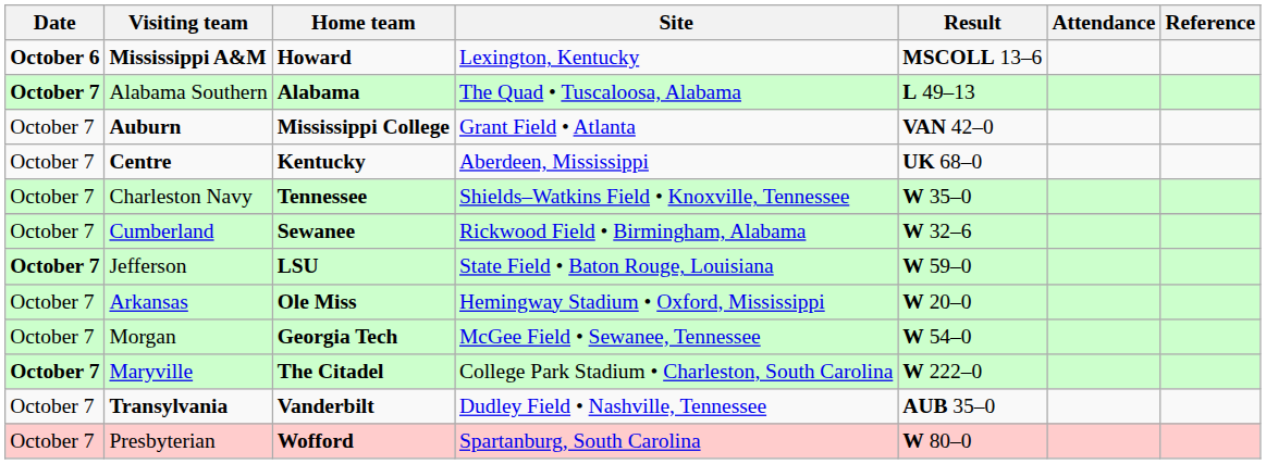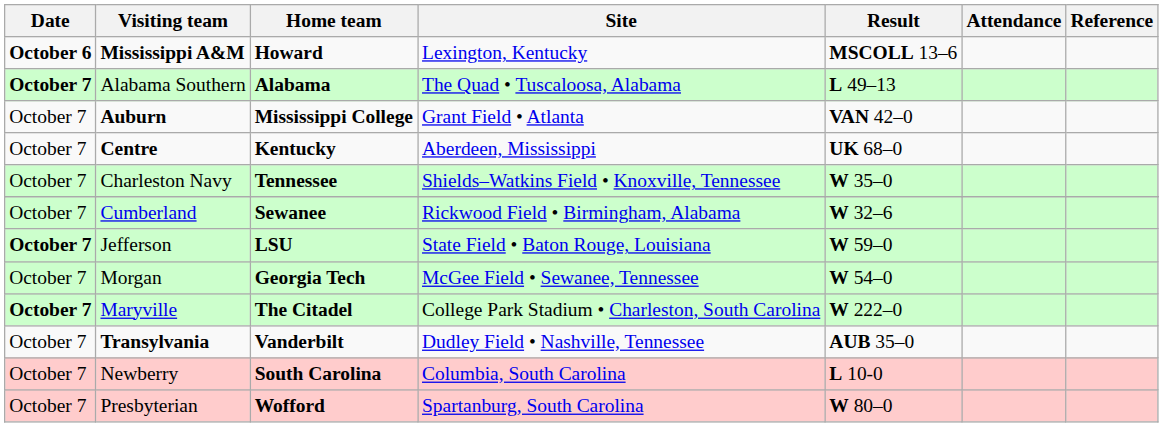- row: October 7 | Arkansas | Ole Miss | Hemingway Stadium • Oxford, Mississippi | W 20–0
+ row: October 7 | Newberry | South Carolina | Columbia, South Carolina | L 10-0
